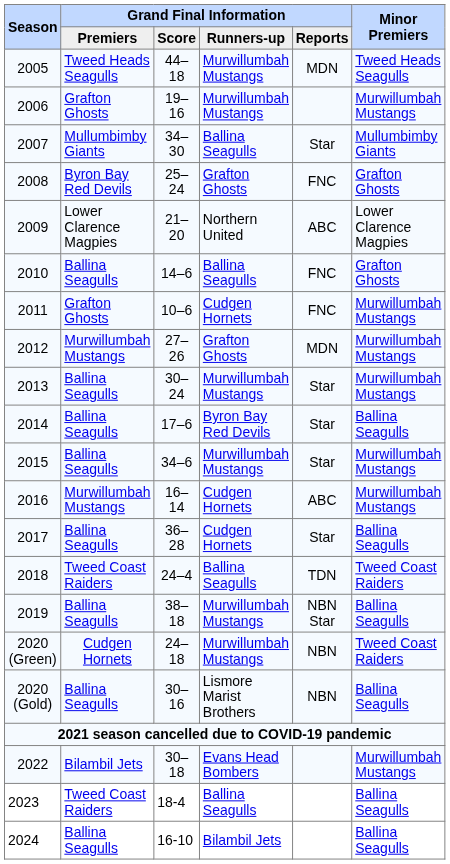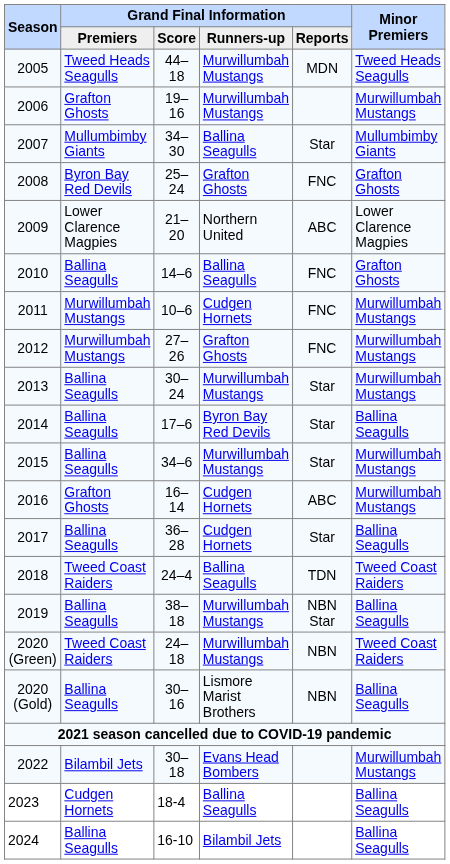2011 | Grand Final Information / Premiers: Grafton Ghosts -> Murwillumbah Mustangs
2012 | Grand Final Information / Reports: MDN -> FNC
2016 | Grand Final Information / Premiers: Murwillumbah Mustangs -> Grafton Ghosts
2020 (Green) | Grand Final Information / Premiers: Cudgen Hornets -> Tweed Coast Raiders
2023 | Grand Final Information / Premiers: Tweed Coast Raiders -> Cudgen Hornets
